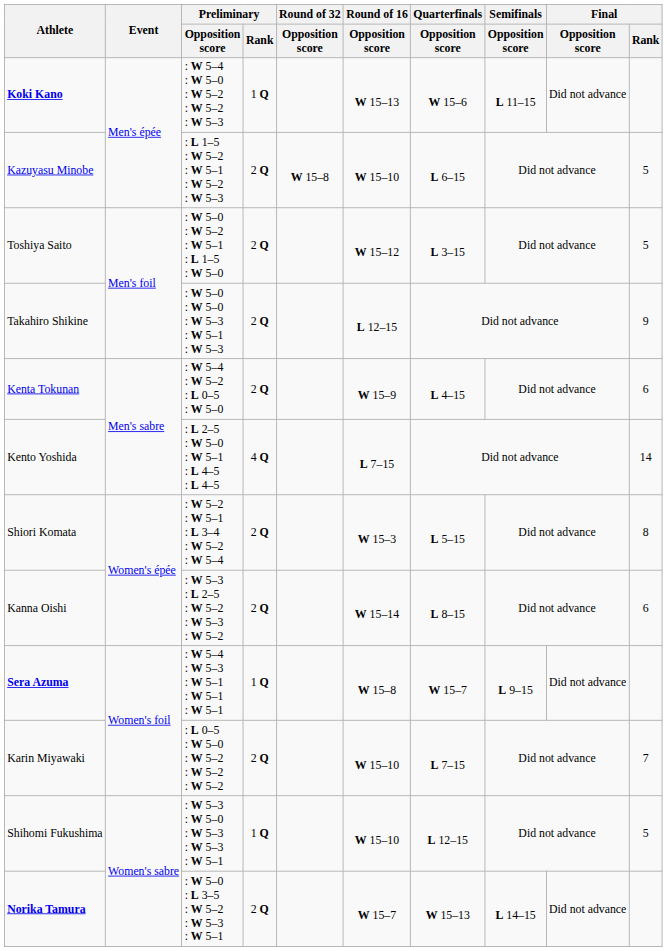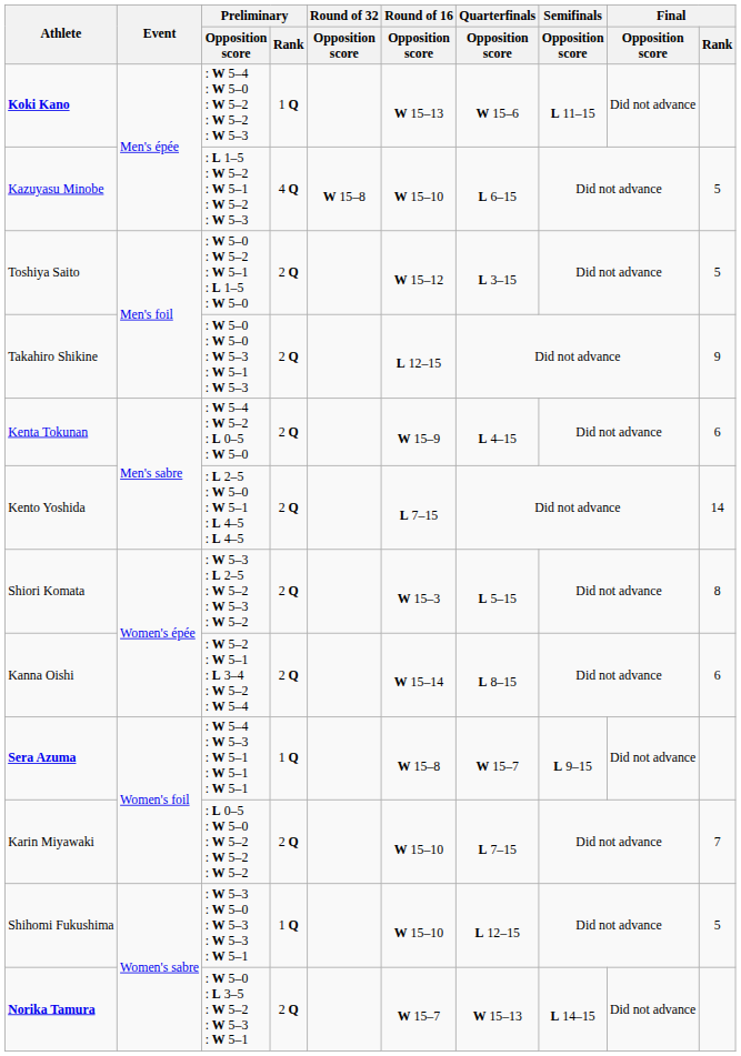Kazuyasu Minobe | Preliminary / Rank: 2 Q -> 4 Q
Kento Yoshida | Preliminary / Rank: 4 Q -> 2 Q
Shiori Komata | Preliminary / Opposition score: : W 5–2 : W 5–1 : L 3–4 : W 5–2 : W 5–4 -> : W 5–3 : L 2–5 : W 5–2 : W 5–3 : W 5–2
Kanna Oishi | Preliminary / Opposition score: : W 5–3 : L 2–5 : W 5–2 : W 5–3 : W 5–2 -> : W 5–2 : W 5–1 : L 3–4 : W 5–2 : W 5–4
